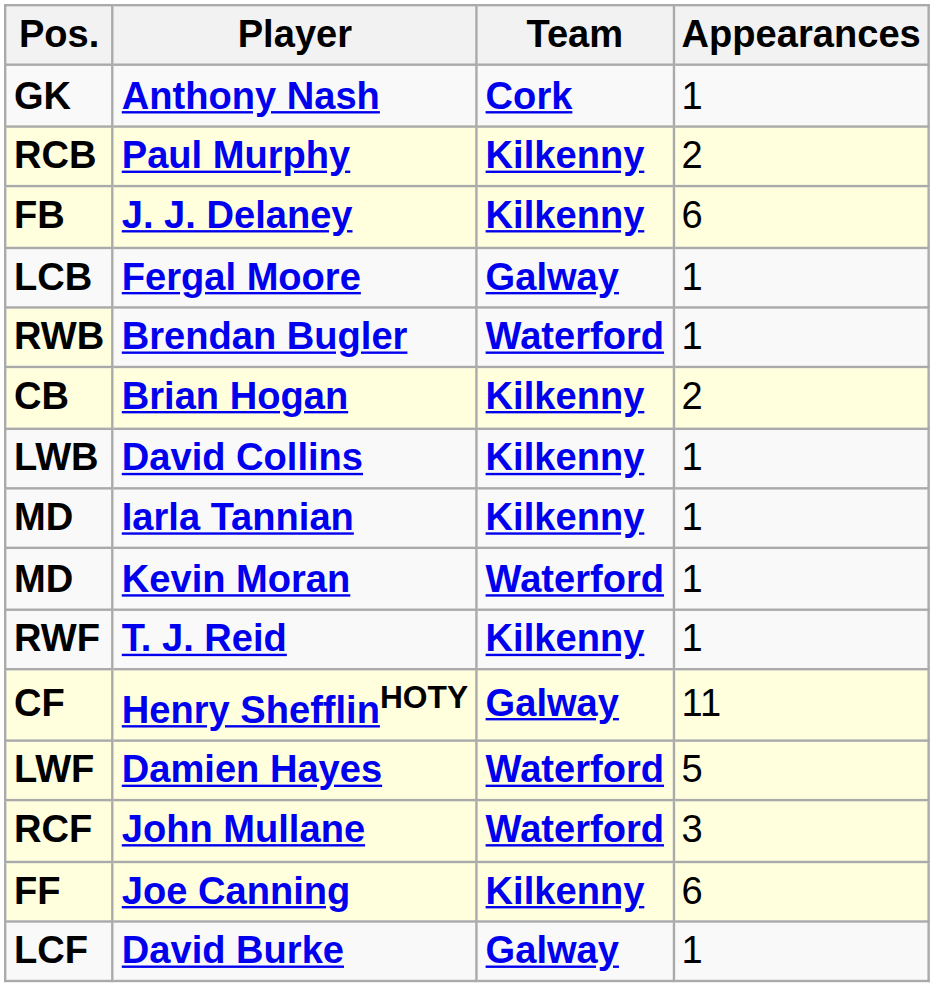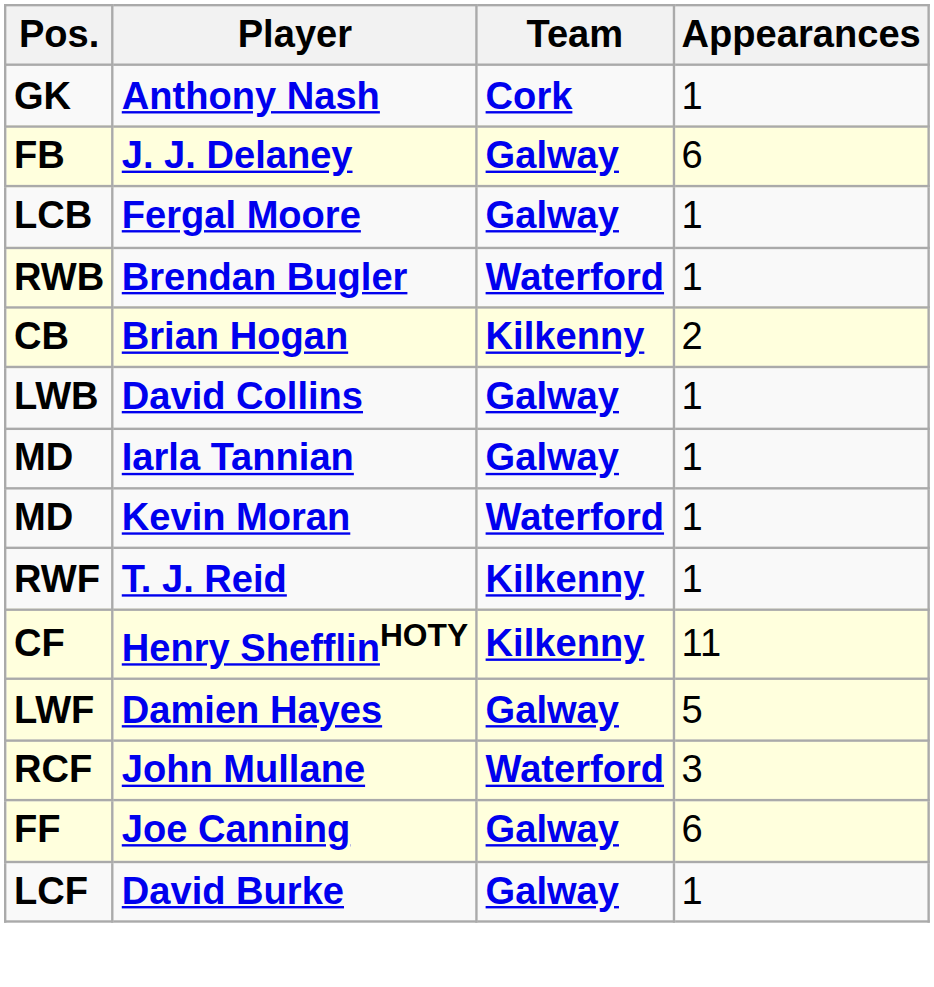- row: RCB | Paul Murphy | Kilkenny | 2
J. J. Delaney | Team: Kilkenny -> Galway
David Collins | Team: Kilkenny -> Galway
Iarla Tannian | Team: Kilkenny -> Galway
Henry ShefflinHOTY | Team: Galway -> Kilkenny
Damien Hayes | Team: Waterford -> Galway
Joe Canning | Team: Kilkenny -> Galway
